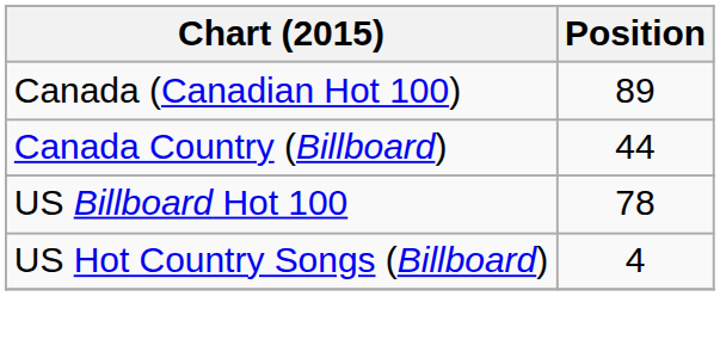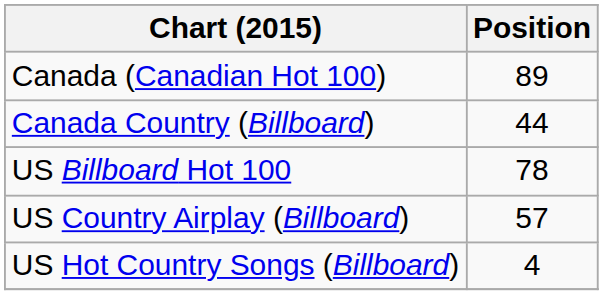+ row: US Country Airplay (Billboard) | 57
